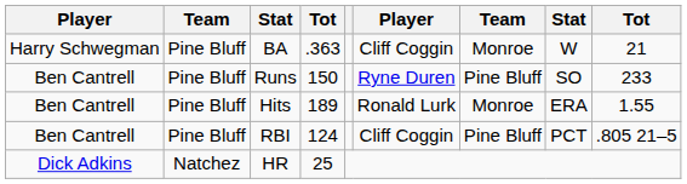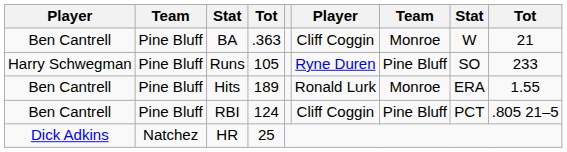BA | column 1: Harry Schwegman -> Ben Cantrell
Runs | column 1: Ben Cantrell -> Harry Schwegman
Runs | column 4: 150 -> 105
